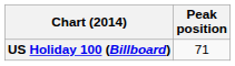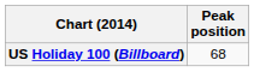US Holiday 100 (Billboard) | Peak position: 71 -> 68
